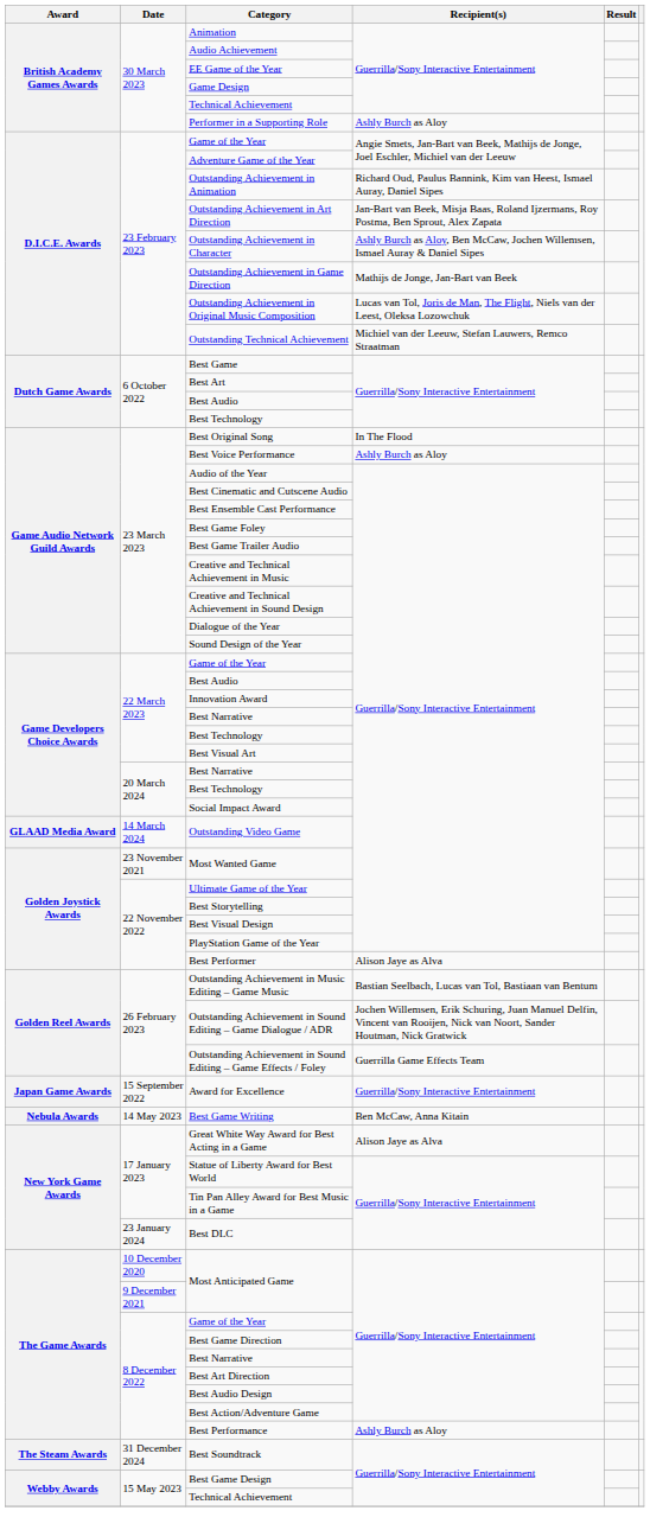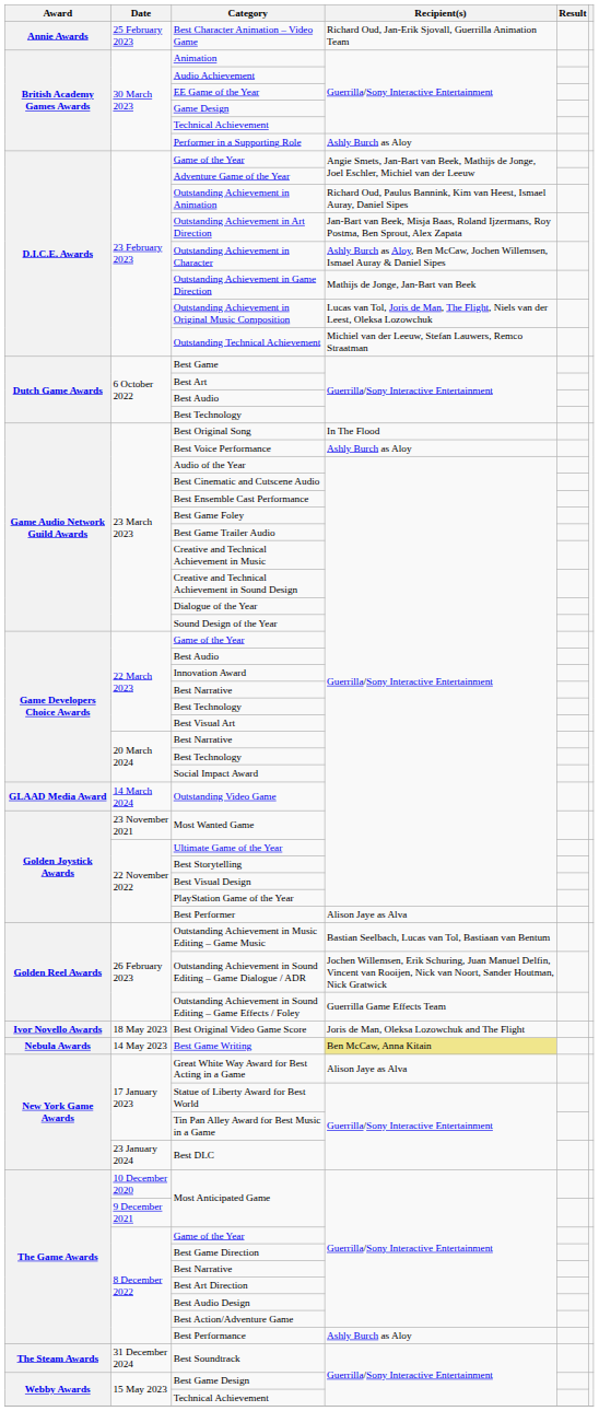+ row: Annie Awards | 25 February 2023 | Best Character Animation – Video Game | Richard Oud, Jan-Erik Sjovall, Guerrilla Animation Team
+ row: Ivor Novello Awards | 18 May 2023 | Best Original Video Game Score | Joris de Man, Oleksa Lozowchuk and The Flight
- row: Japan Game Awards | 15 September 2022 | Award for Excellence | Guerrilla/Sony Interactive Entertainment
Best Game Writing | Recipient(s): no background -> khaki background
